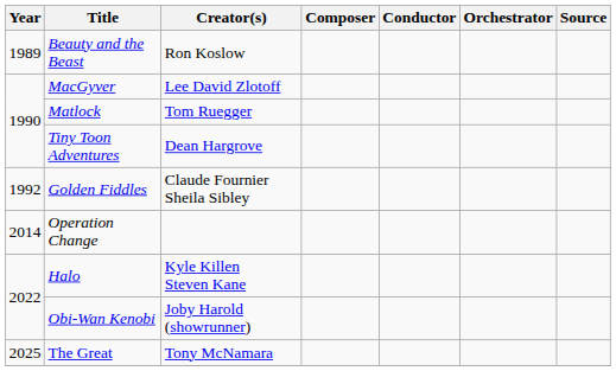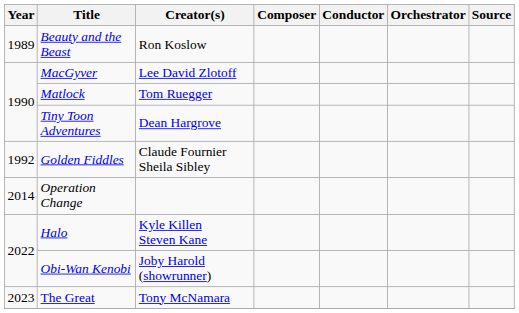The Great | Year: 2025 -> 2023
